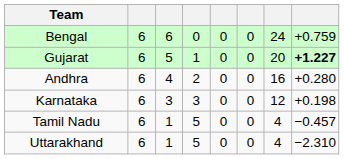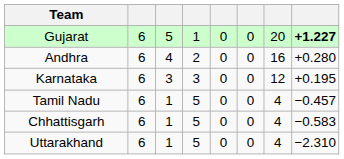- row: Bengal | 6 | 6 | 0 | 0 | 0 | 24 | +0.759
Karnataka | column 8: +0.198 -> +0.195
+ row: Chhattisgarh | 6 | 1 | 5 | 0 | 0 | 4 | −0.583
